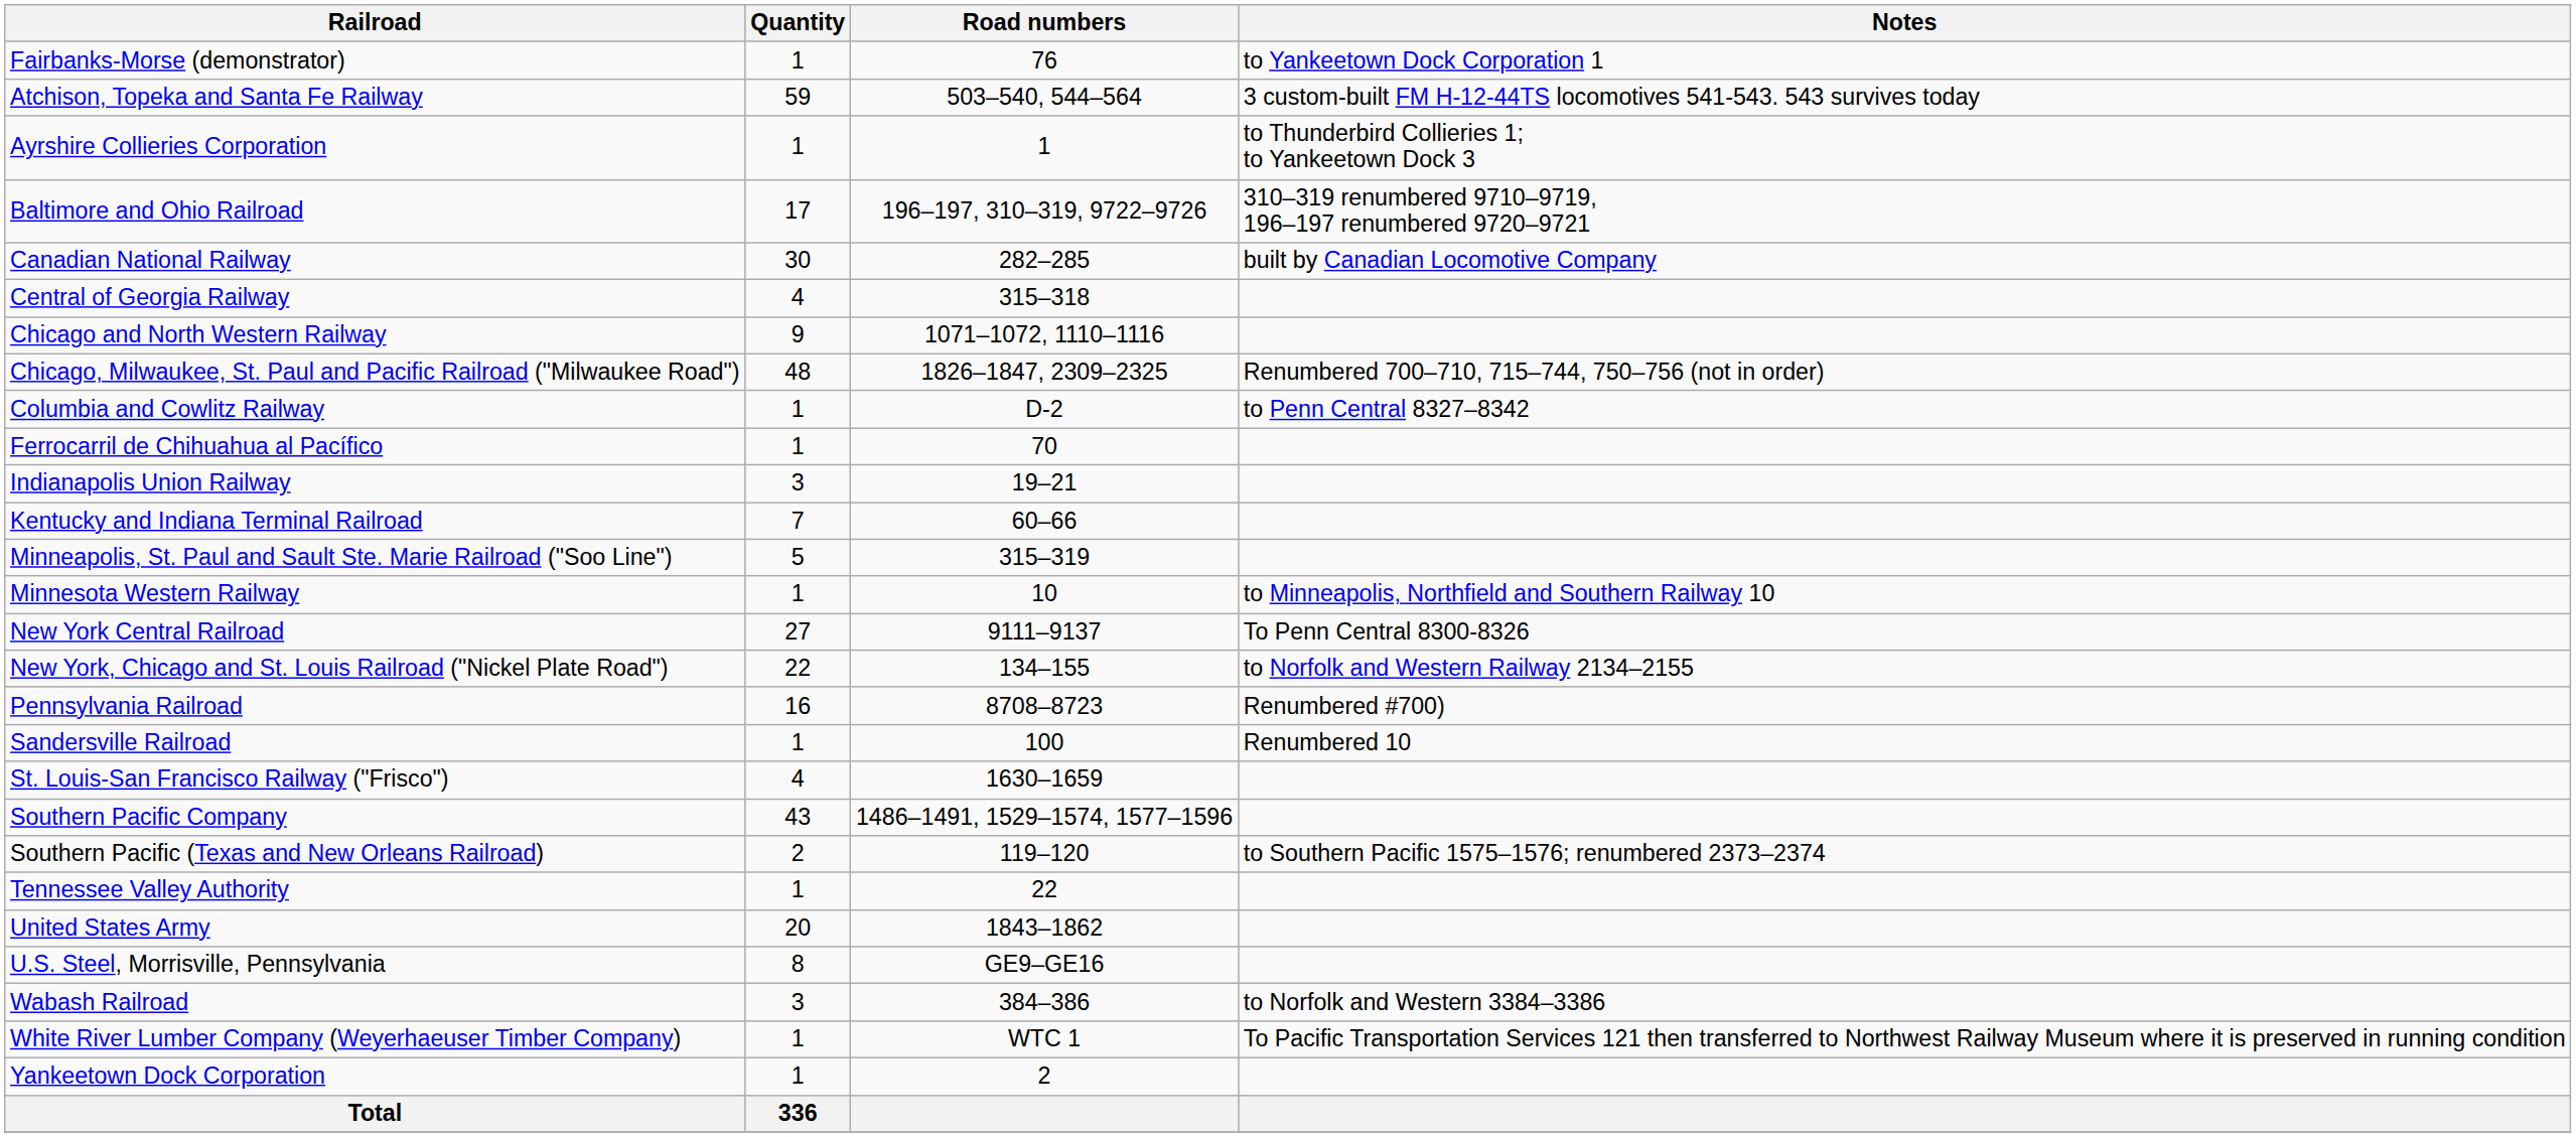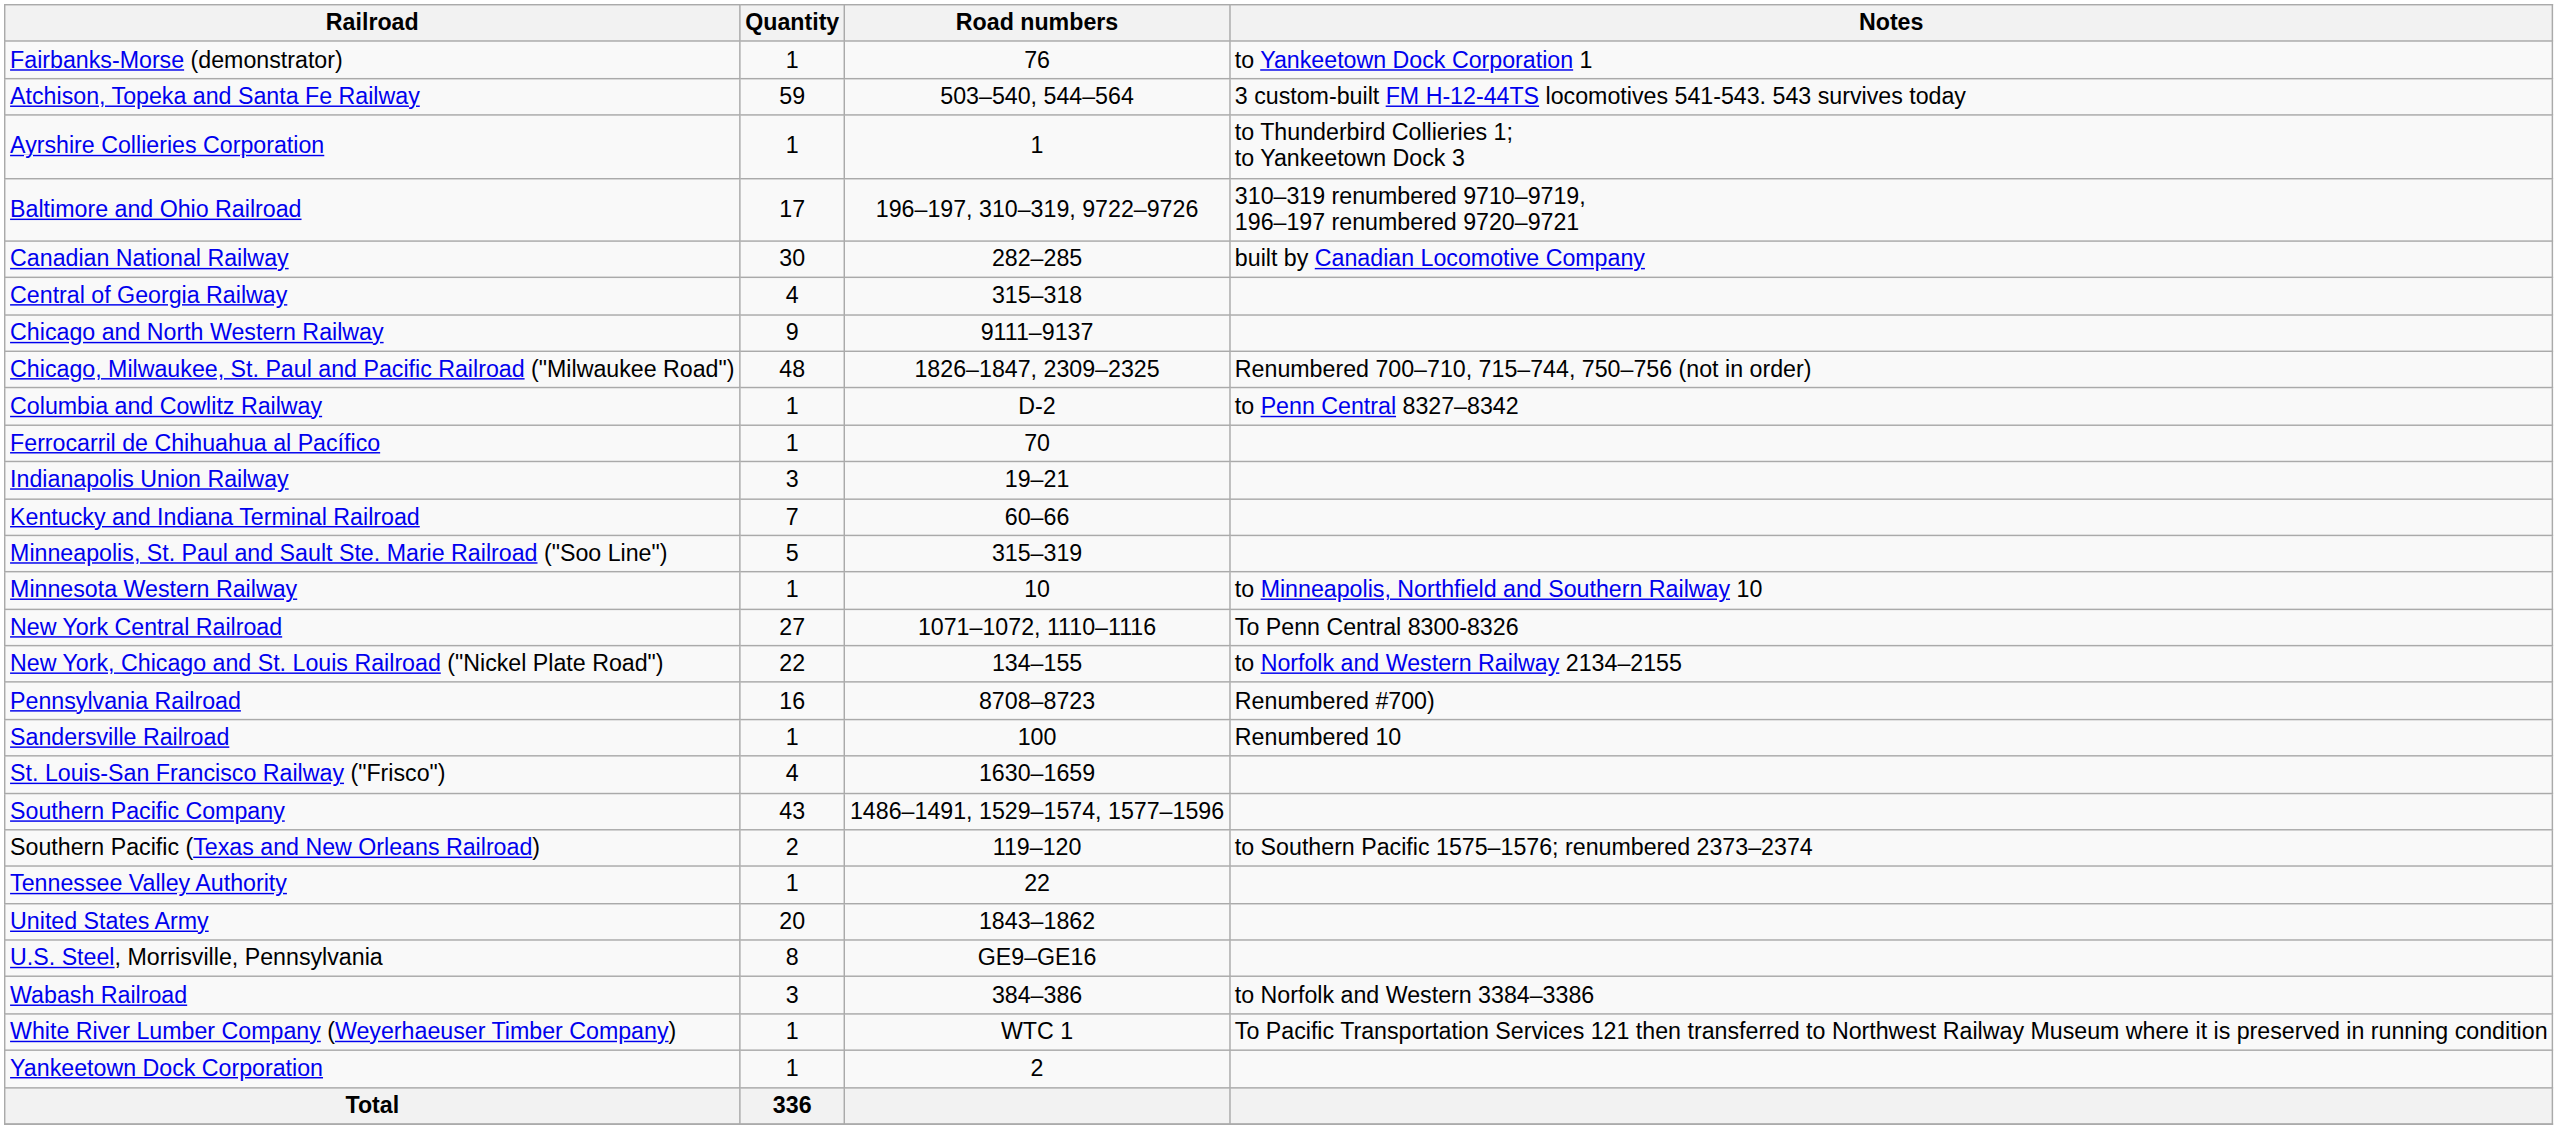Chicago and North Western Railway | Road numbers: 1071–1072, 1110–1116 -> 9111–9137
New York Central Railroad | Road numbers: 9111–9137 -> 1071–1072, 1110–1116
